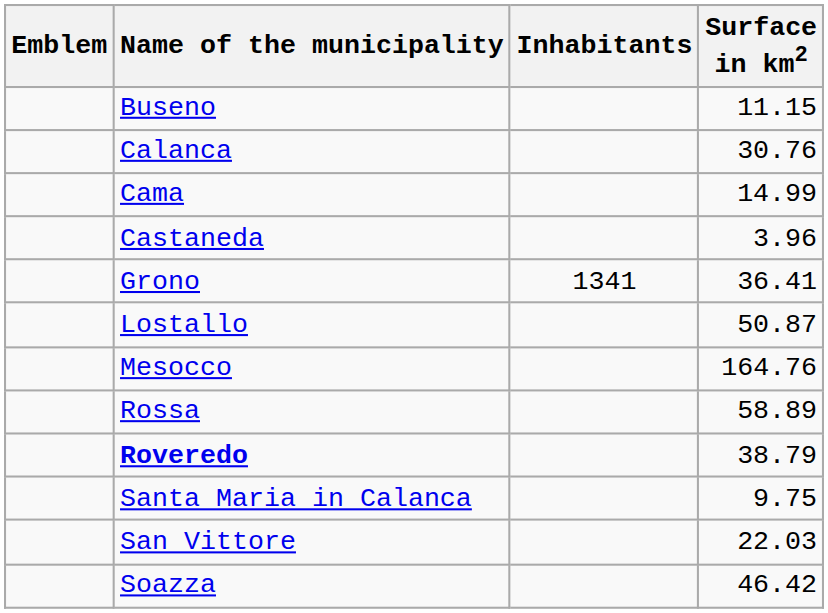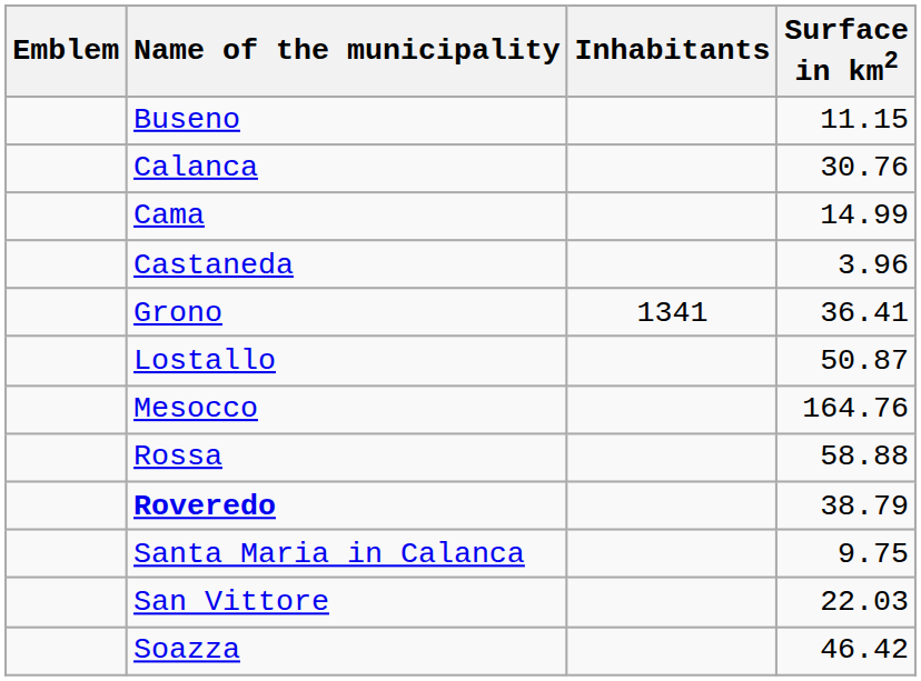Rossa | Surface in km2: 58.89 -> 58.88
